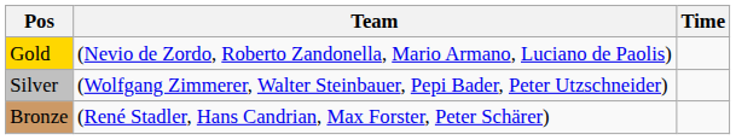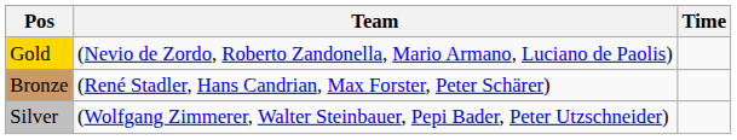rows swapped: Silver <-> Bronze
